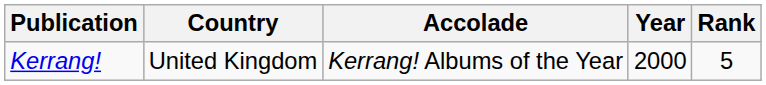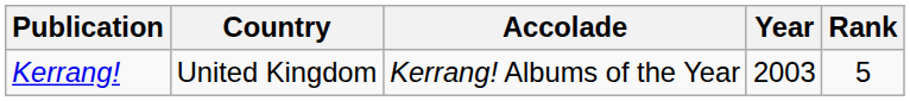Kerrang! | Year: 2000 -> 2003
